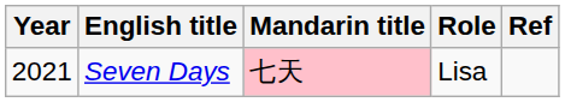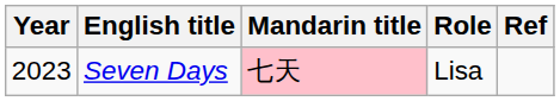Seven Days | Year: 2021 -> 2023
